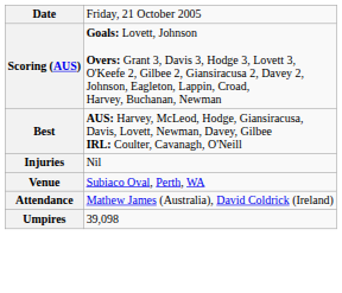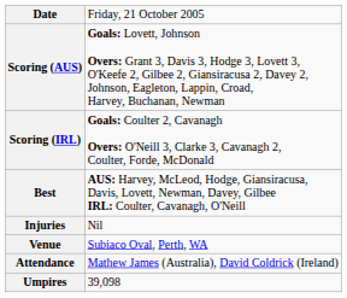+ row: Scoring (IRL) | Goals: Coulter 2, Cavanagh Overs: O'Neill 3, Clarke 3, Cavanagh 2, Coulter, Forde, McDonald
